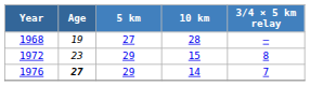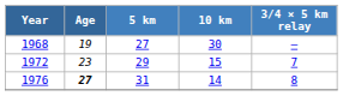1968 | 10 km: 28 -> 30
1972 | 3/4 × 5 km relay: 8 -> 7
1976 | 5 km: 29 -> 31
1976 | 3/4 × 5 km relay: 7 -> 8
